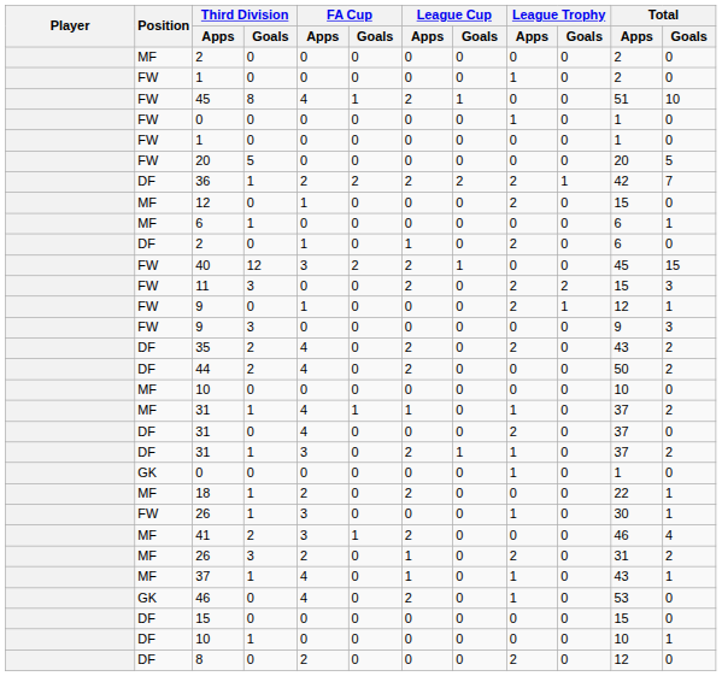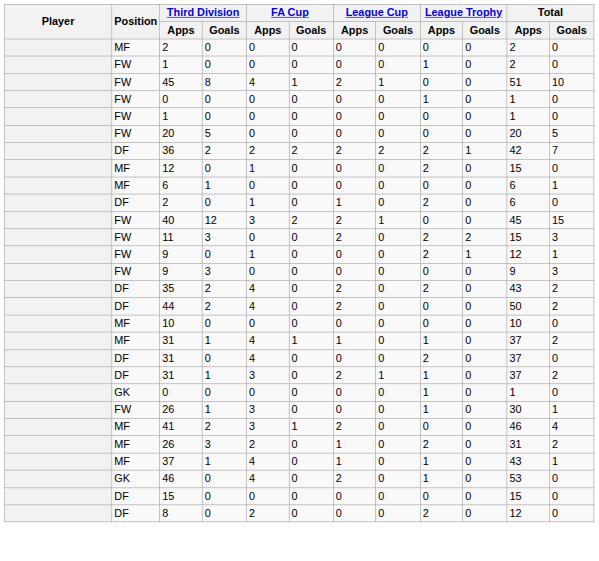36 | Third Division / Goals: 1 -> 2
- row: MF | 18 | 1 | 2 | 0 | 2 | 0 | 0 | 0 | 22 | 1
- row: DF | 10 | 1 | 0 | 0 | 0 | 0 | 0 | 0 | 10 | 1
